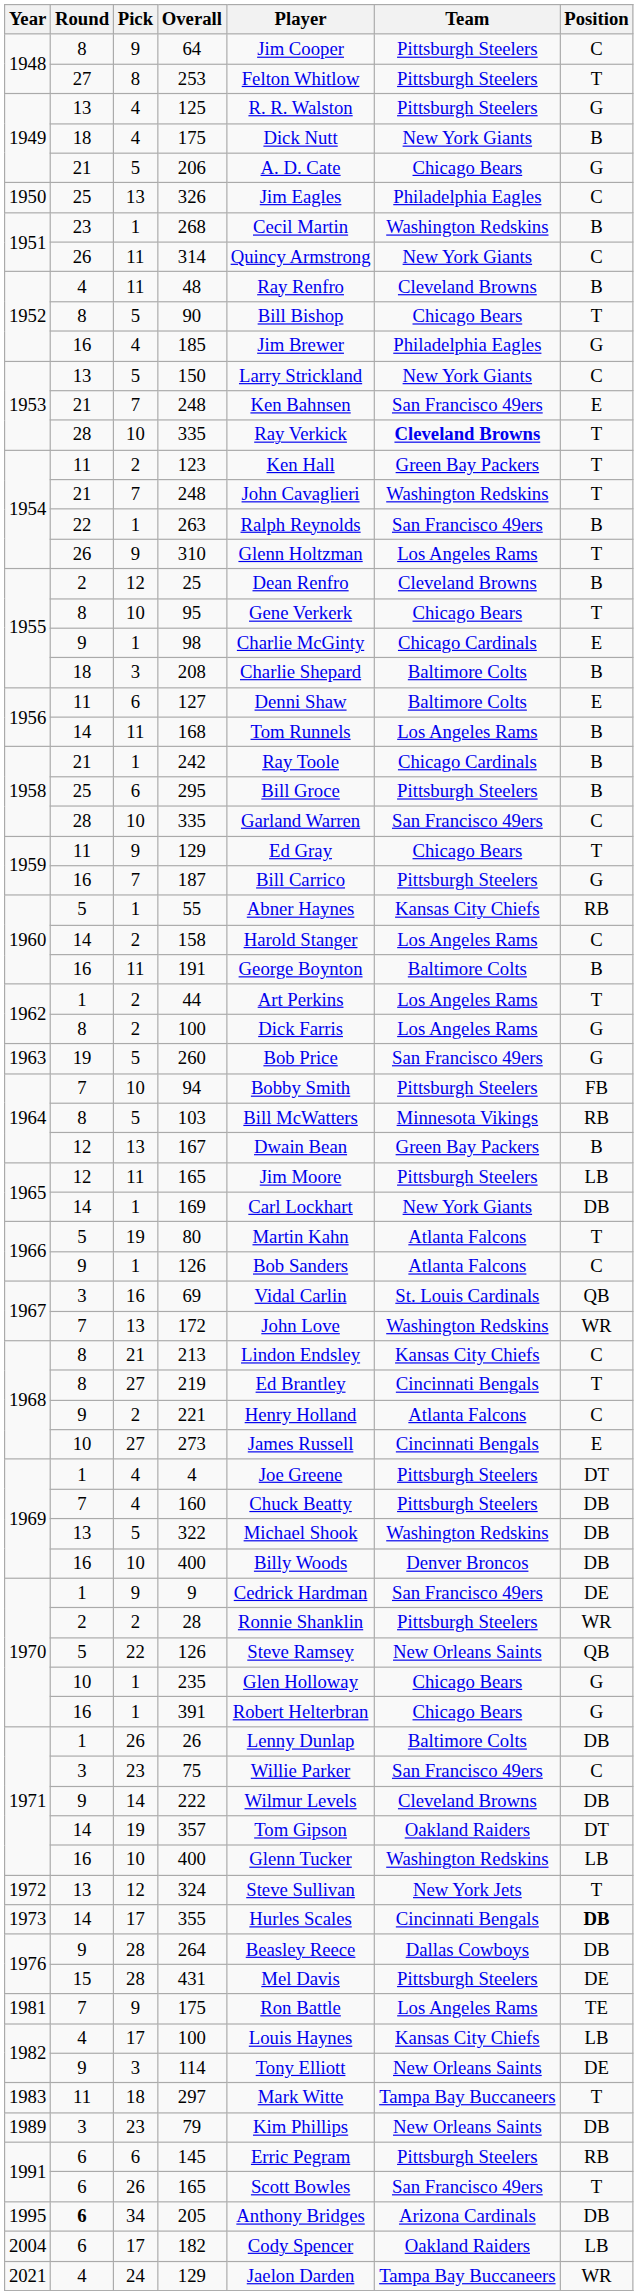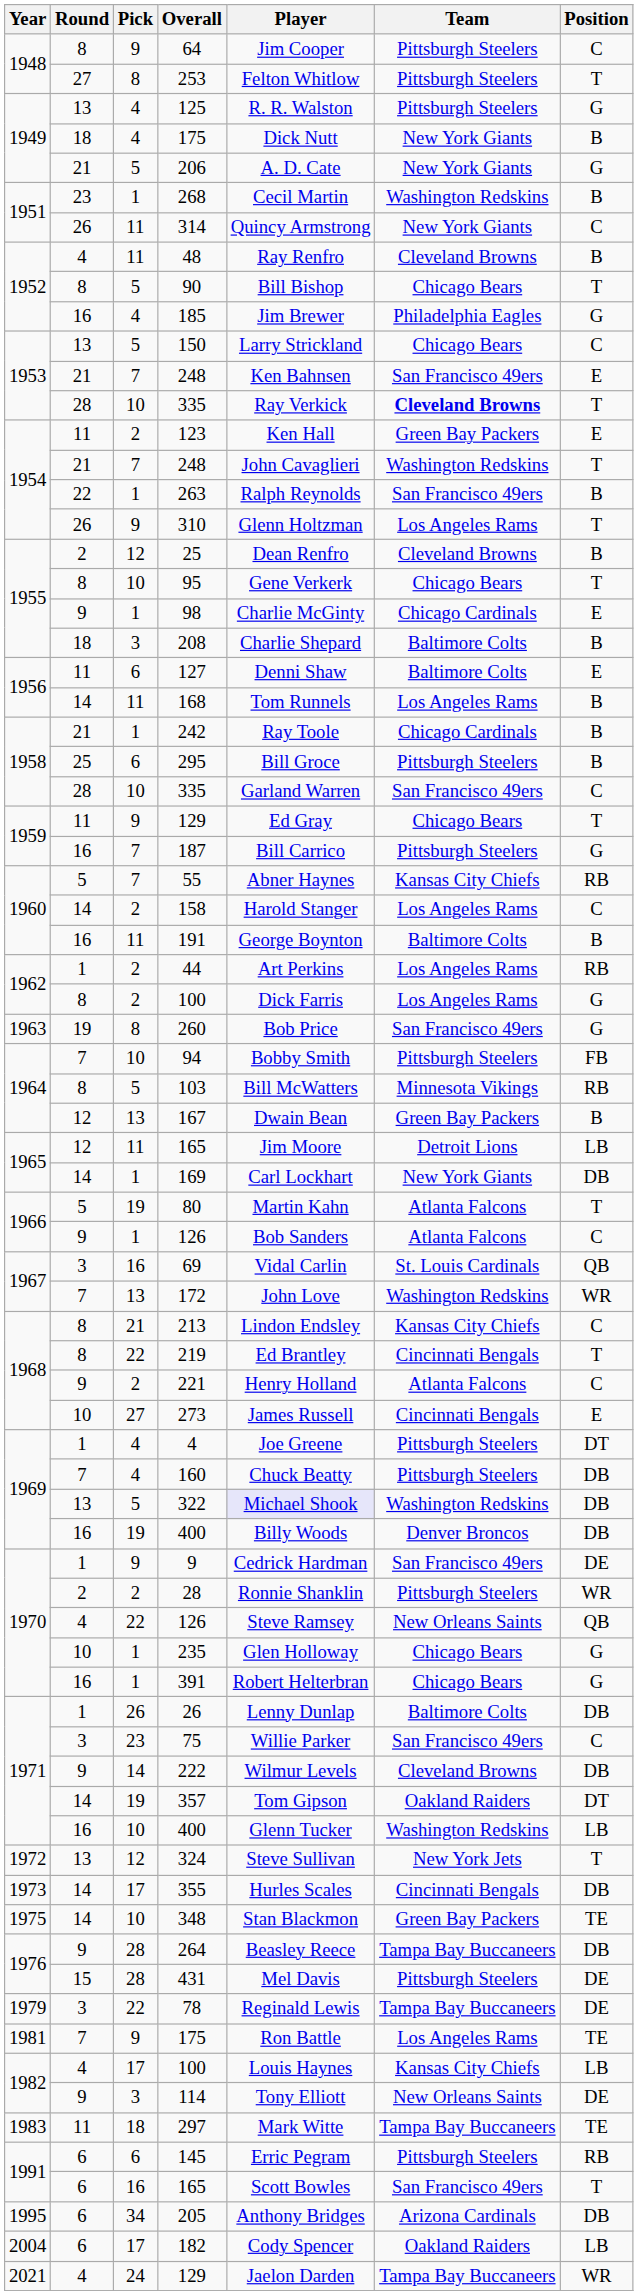206 | Team: Chicago Bears -> New York Giants
- row: 1950 | 25 | 13 | 326 | Jim Eagles | Philadelphia Eagles | C
150 | Team: New York Giants -> Chicago Bears
123 | Position: T -> E
55 | Pick: 1 -> 7
44 | Position: T -> RB
260 | Pick: 5 -> 8
1965 / 165 | Team: Pittsburgh Steelers -> Detroit Lions
219 | Pick: 27 -> 22
322 | Player: no background -> lavender background
1969 / 400 | Pick: 10 -> 19
1970 / 126 | Round: 5 -> 4
355 | Position: bold -> normal
+ row: 1975 | 14 | 10 | 348 | Stan Blackmon | Green Bay Packers | TE
264 | Team: Dallas Cowboys -> Tampa Bay Buccaneers
+ row: 1979 | 3 | 22 | 78 | Reginald Lewis | Tampa Bay Buccaneers | DE
297 | Position: T -> TE
- row: 1989 | 3 | 23 | 79 | Kim Phillips | New Orleans Saints | DB
1991 / 165 | Pick: 26 -> 16
205 | Round: bold -> normal
